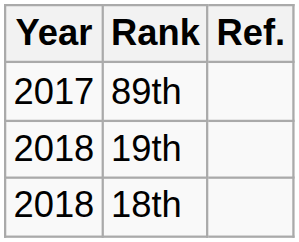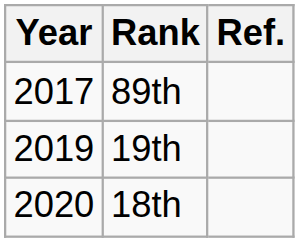19th | Year: 2018 -> 2019
18th | Year: 2018 -> 2020
